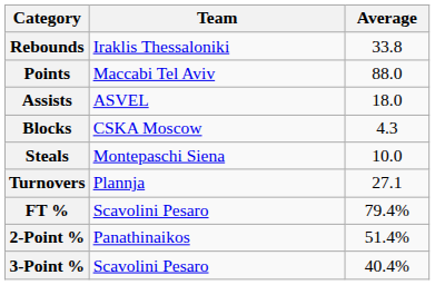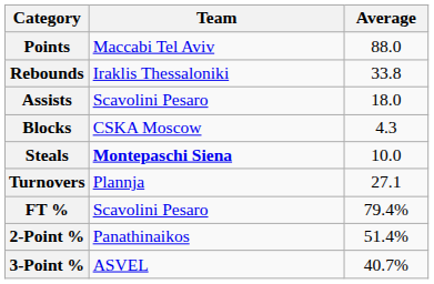rows swapped: Points <-> Rebounds
Assists | Team: ASVEL -> Scavolini Pesaro
Steals | Team: normal -> bold
3-Point % | Team: Scavolini Pesaro -> ASVEL
3-Point % | Average: 40.4% -> 40.7%
